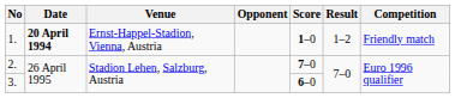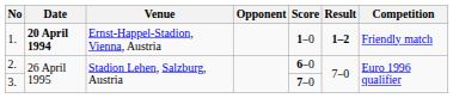1. | Result: normal -> bold
2. | Score: 7–0 -> 6–0
3. | Score: 6–0 -> 7–0
